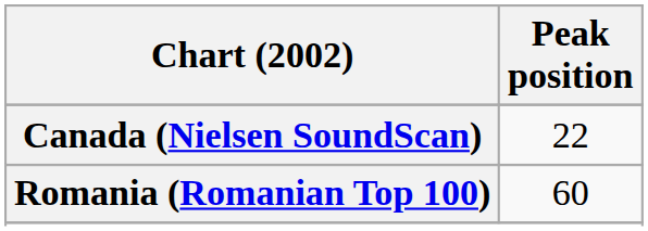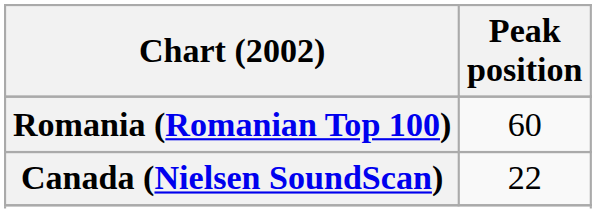rows swapped: Canada (Nielsen SoundScan) <-> Romania (Romanian Top 100)
